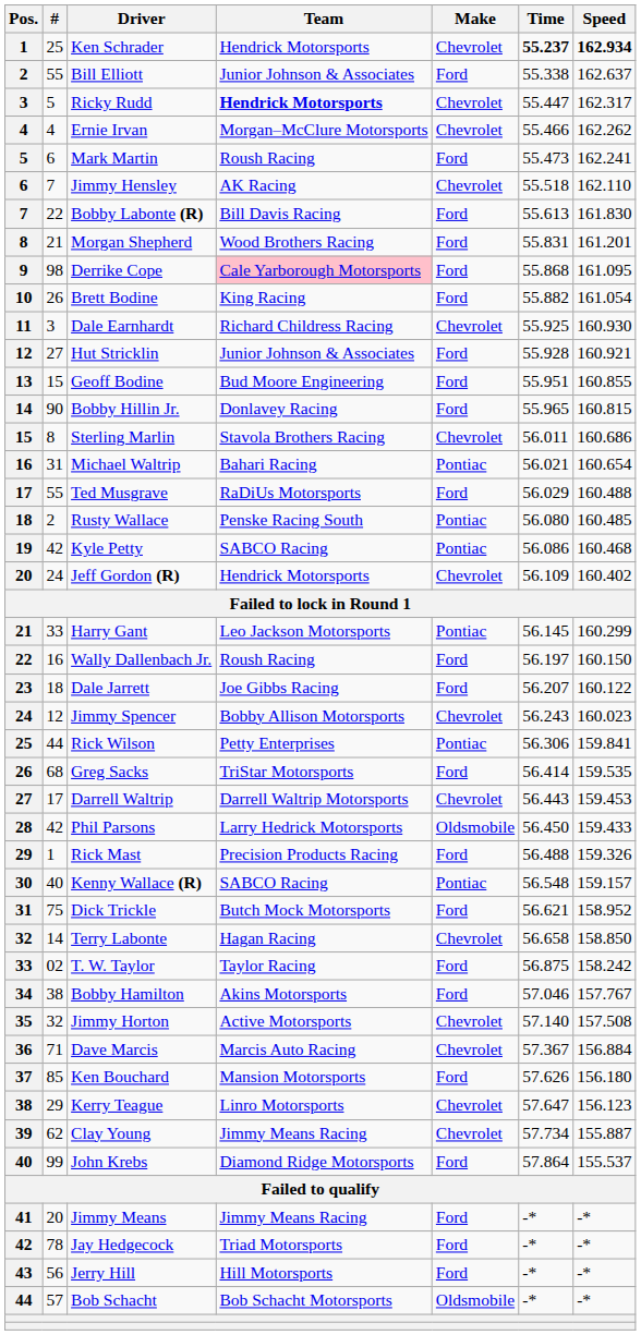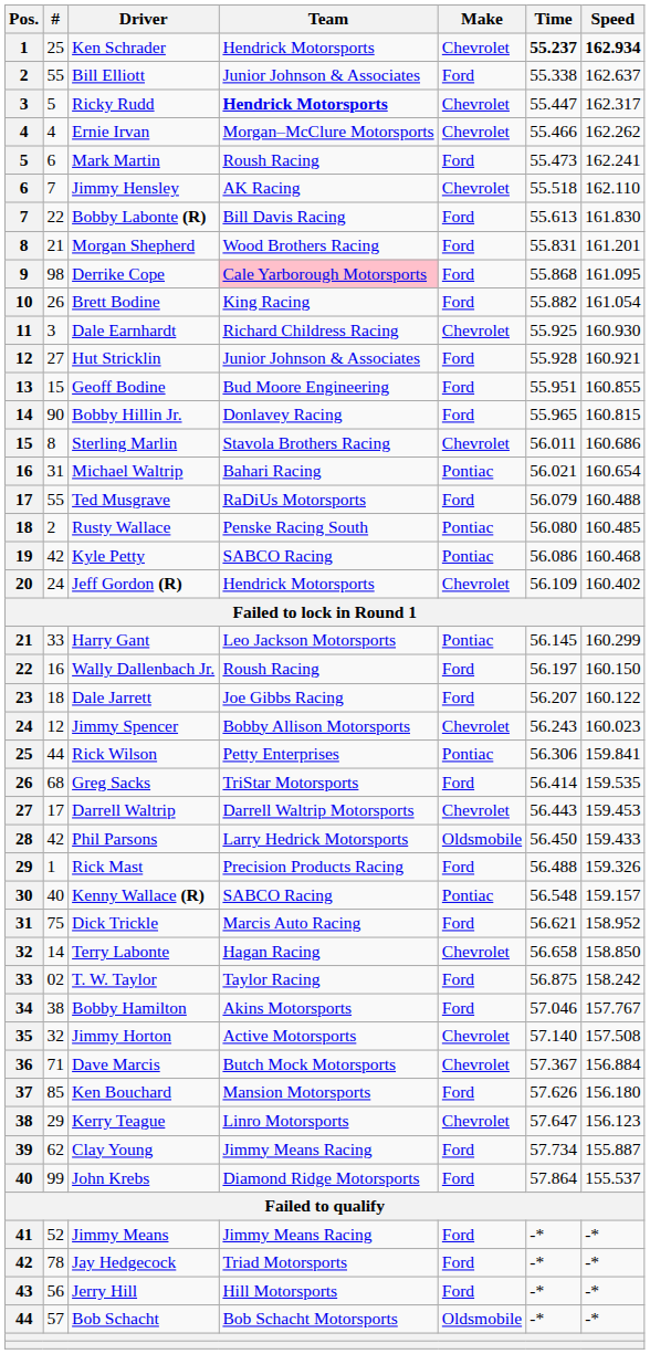Ted Musgrave | Time: 56.029 -> 56.079
Dick Trickle | Team: Butch Mock Motorsports -> Marcis Auto Racing
Dave Marcis | Team: Marcis Auto Racing -> Butch Mock Motorsports
Clay Young | Make: Chevrolet -> Ford
Jimmy Means | #: 20 -> 52
